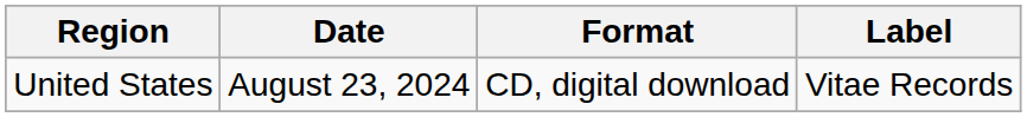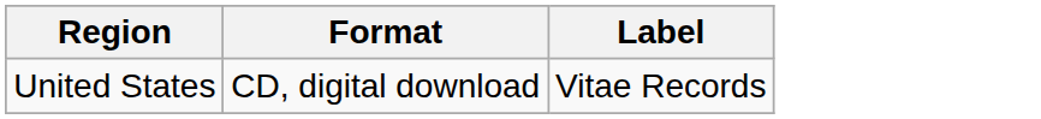- column: Date | August 23, 2024
